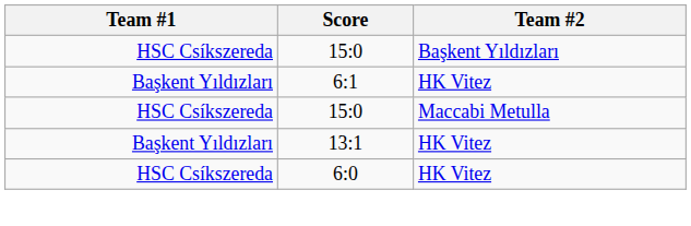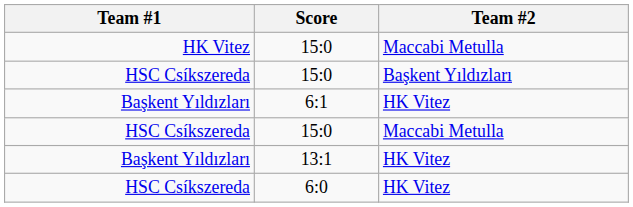+ row: HK Vitez | 15:0 | Maccabi Metulla
